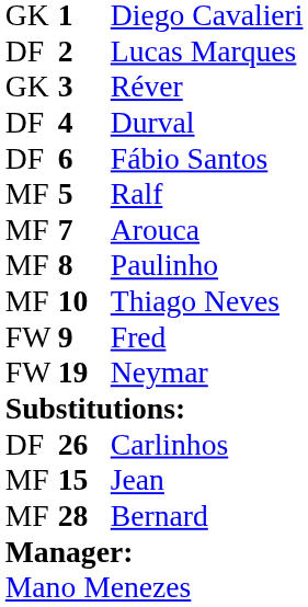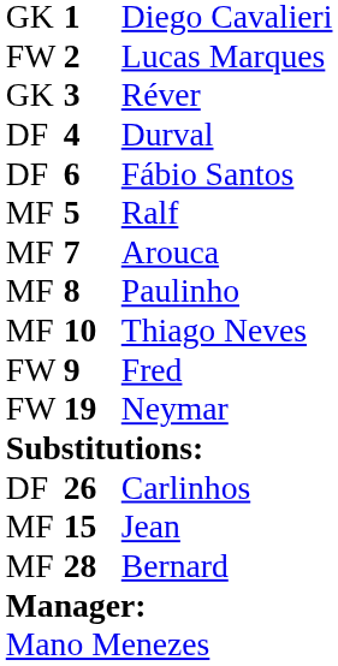Lucas Marques | column 1: DF -> FW
